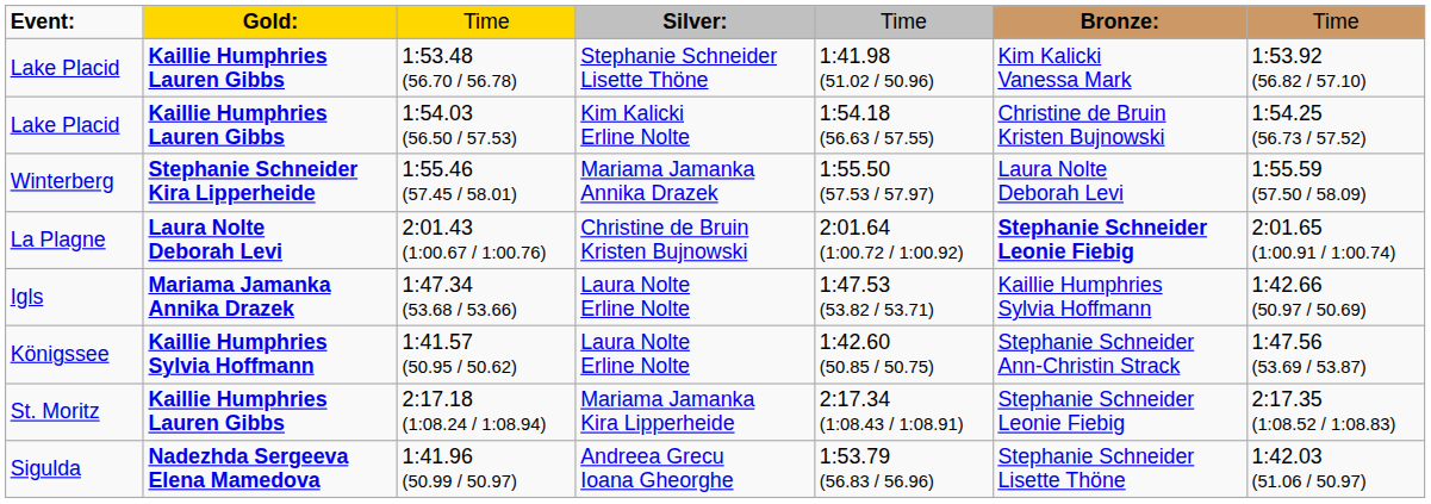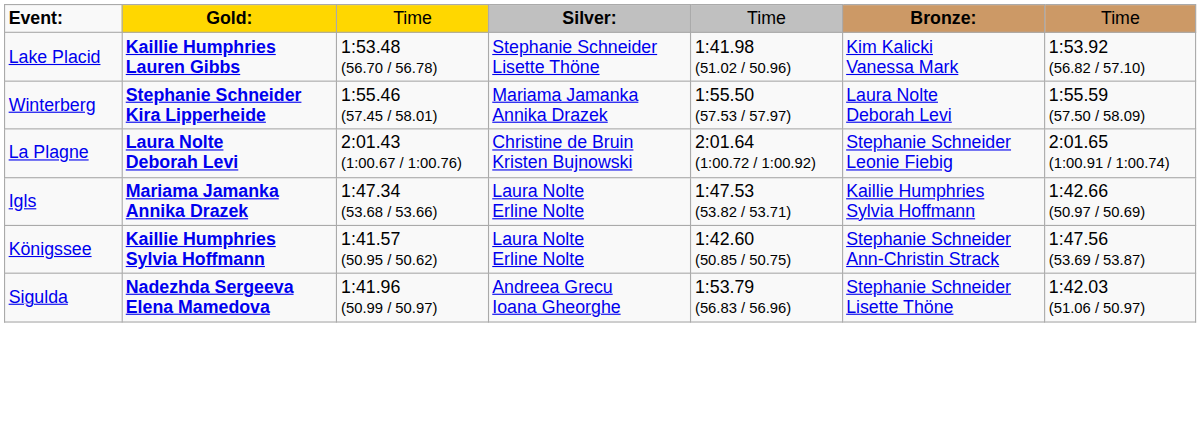- row: Lake Placid | Kaillie Humphries Lauren Gibbs | 1:54.03 (56.50 / 57.53) | Kim Kalicki Erline Nolte | 1:54.18 (56.63 / 57.55) | Christine de Bruin Kristen Bujnowski | 1:54.25 (56.73 / 57.52)
2:01.43 (1:00.67 / 1:00.76) | column 6: bold -> normal
- row: St. Moritz | Kaillie Humphries Lauren Gibbs | 2:17.18 (1:08.24 / 1:08.94) | Mariama Jamanka Kira Lipperheide | 2:17.34 (1:08.43 / 1:08.91) | Stephanie Schneider Leonie Fiebig | 2:17.35 (1:08.52 / 1:08.83)
